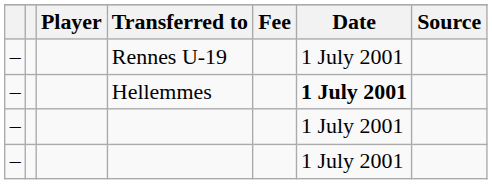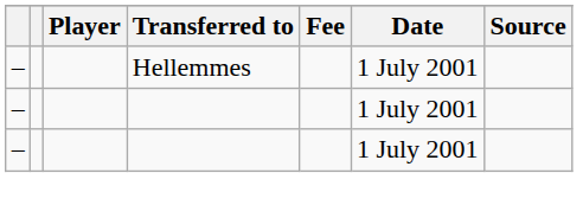- row: – | Rennes U-19 | 1 July 2001
Hellemmes | Date: bold -> normal
